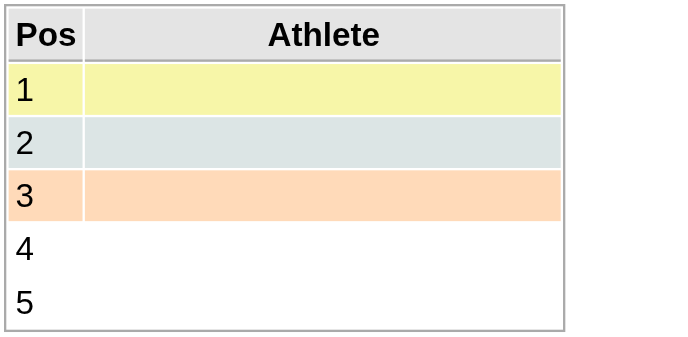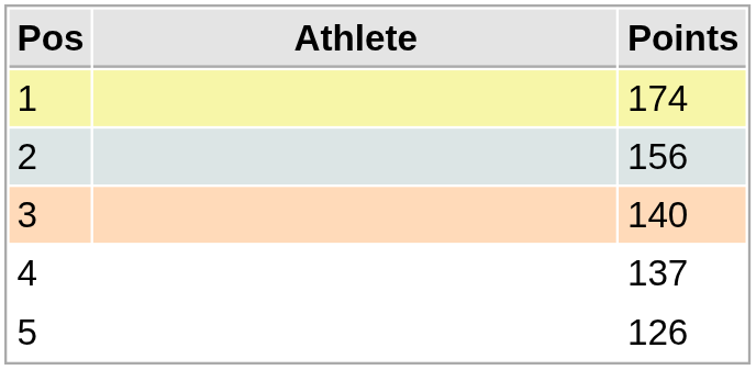+ column: Points | 174 | 156 | 140 | 137 | 126
